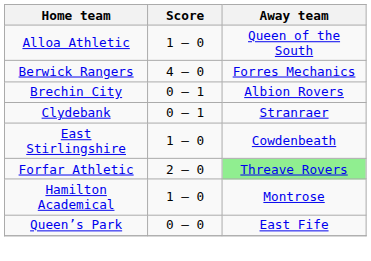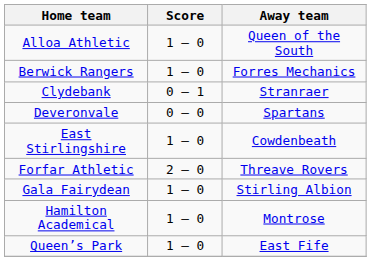Berwick Rangers | Score: 4 – 0 -> 1 – 0
- row: Brechin City | 0 – 1 | Albion Rovers
+ row: Deveronvale | 0 – 0 | Spartans
Forfar Athletic | Away team: lightgreen background -> no background
+ row: Gala Fairydean | 1 – 0 | Stirling Albion
Queen’s Park | Score: 0 – 0 -> 1 – 0
